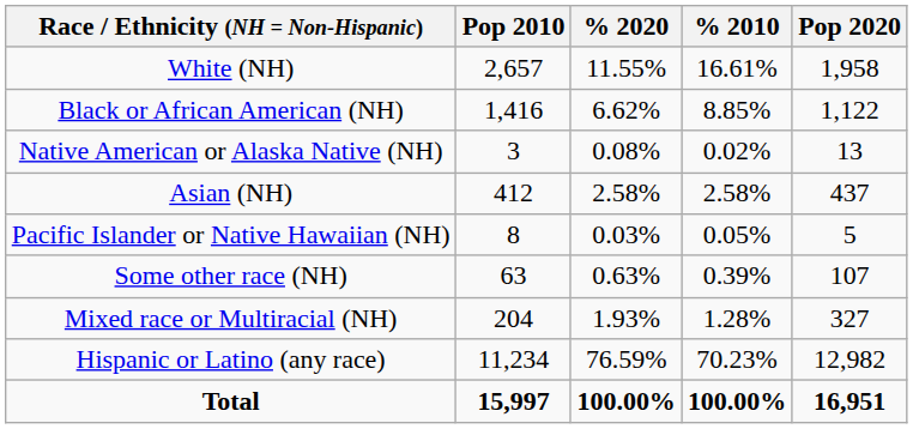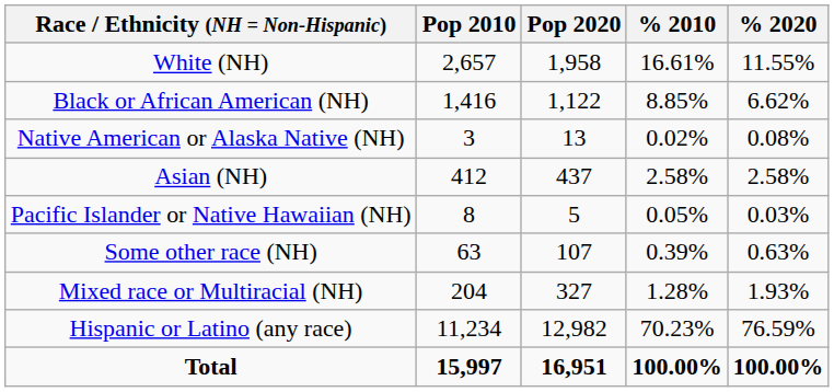columns swapped: Pop 2020 <-> % 2020
